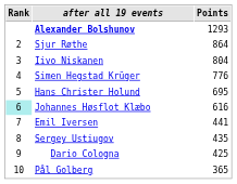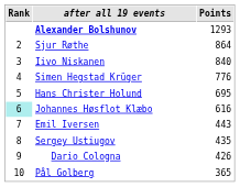Iivo Niskanen | Points: 804 -> 840
Emil Iversen | Points: 441 -> 443
Dario Cologna | Points: 425 -> 426
